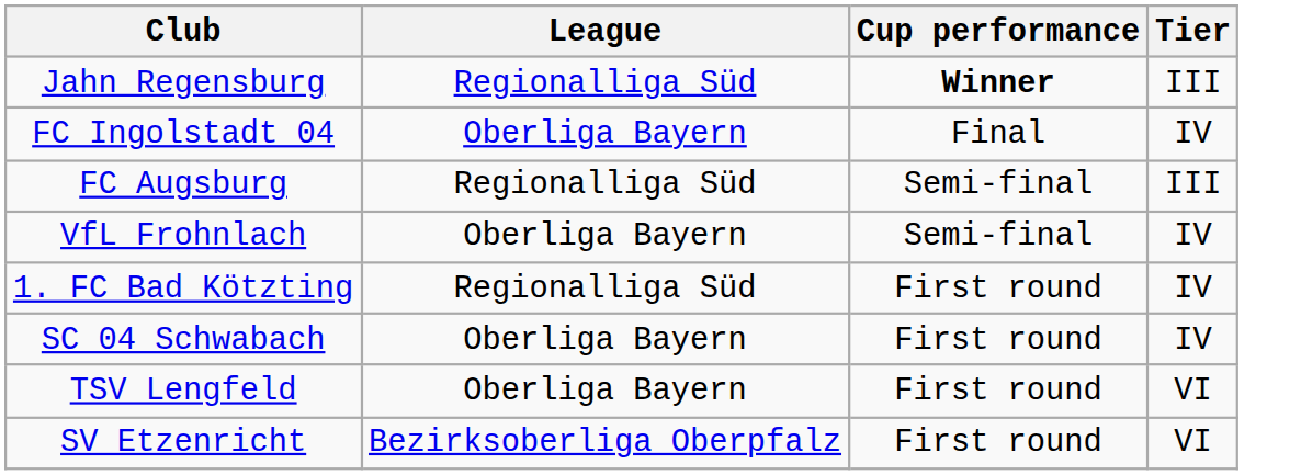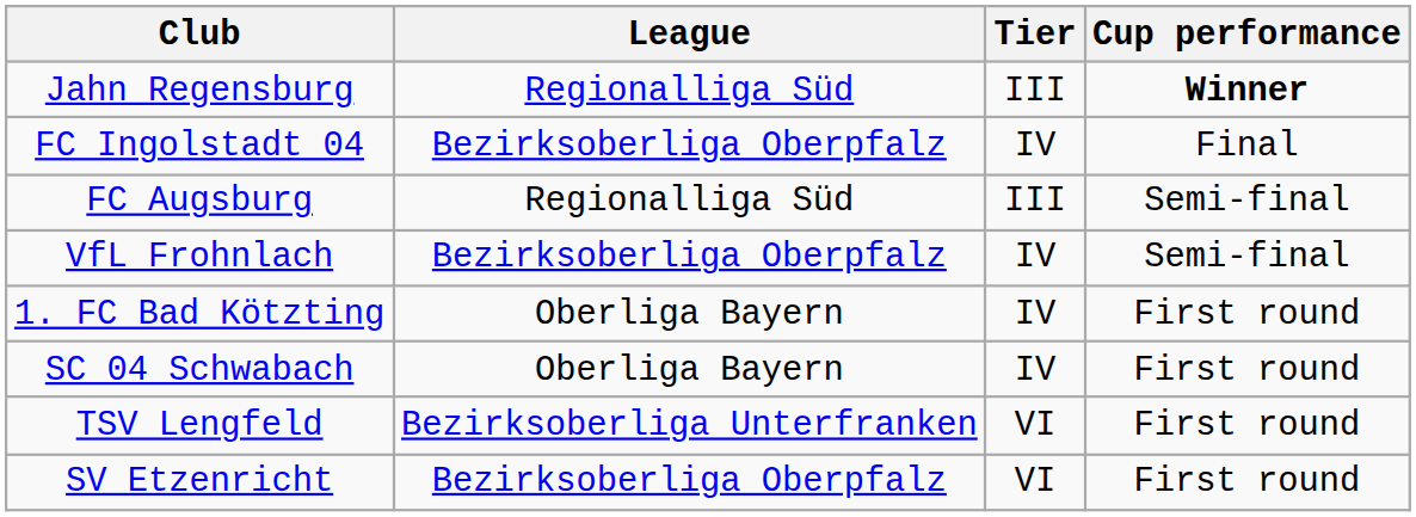columns swapped: Tier <-> Cup performance
FC Ingolstadt 04 | League: Oberliga Bayern -> Bezirksoberliga Oberpfalz
VfL Frohnlach | League: Oberliga Bayern -> Bezirksoberliga Oberpfalz
1. FC Bad Kötzting | League: Regionalliga Süd -> Oberliga Bayern
TSV Lengfeld | League: Oberliga Bayern -> Bezirksoberliga Unterfranken
